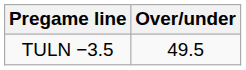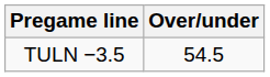TULN −3.5 | Over/under: 49.5 -> 54.5
